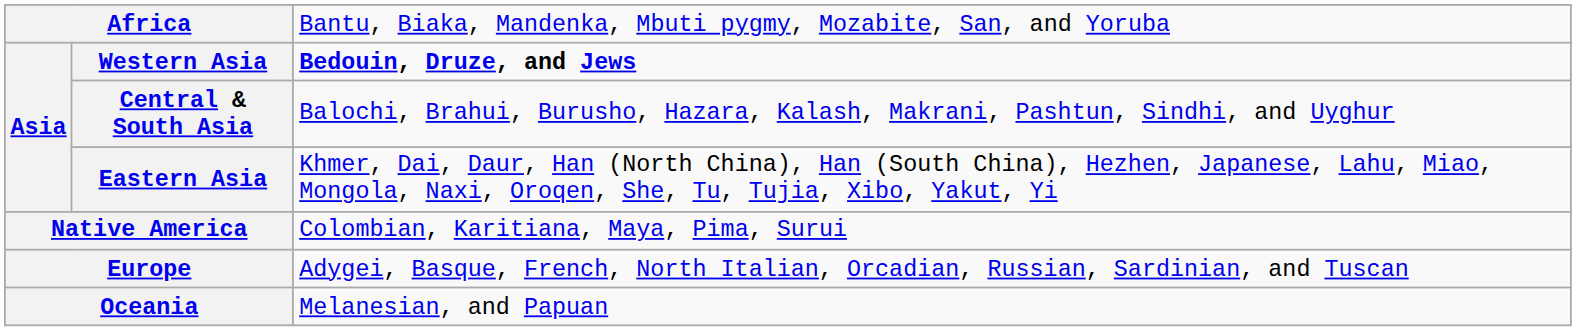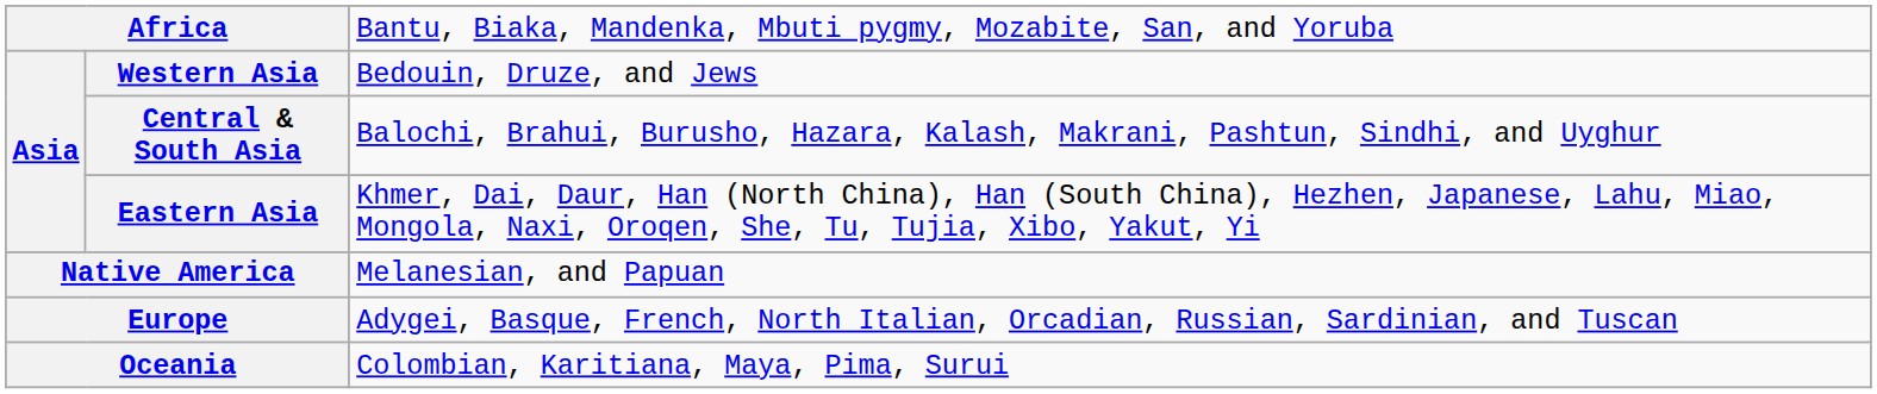Western Asia | column 3: bold -> normal
Native America | column 3: Colombian, Karitiana, Maya, Pima, Surui -> Melanesian, and Papuan
Oceania | column 3: Melanesian, and Papuan -> Colombian, Karitiana, Maya, Pima, Surui
